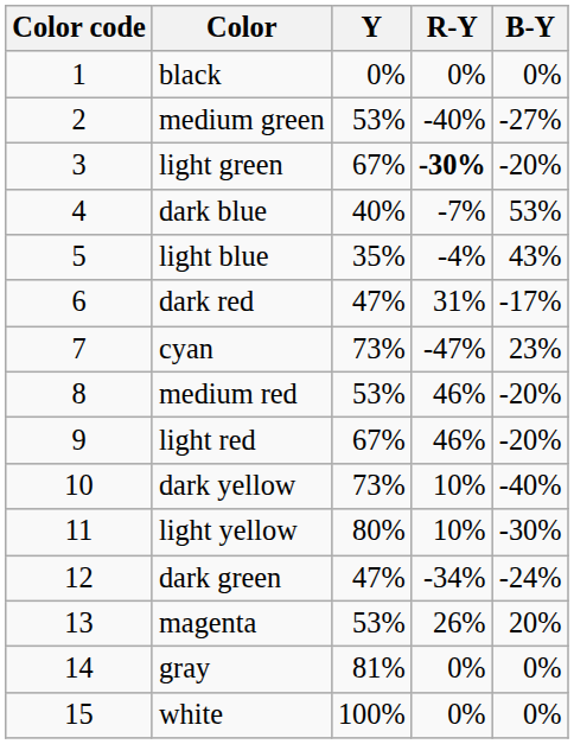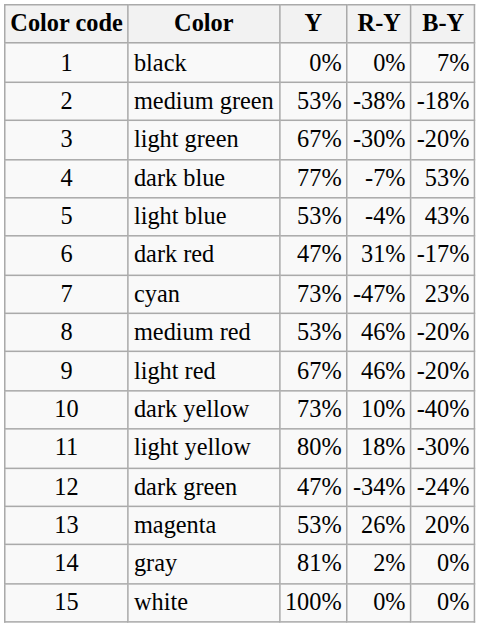black | B-Y: 0% -> 7%
medium green | R-Y: -40% -> -38%
medium green | B-Y: -27% -> -18%
light green | R-Y: bold -> normal
dark blue | Y: 40% -> 77%
light blue | Y: 35% -> 53%
light yellow | R-Y: 10% -> 18%
gray | R-Y: 0% -> 2%
